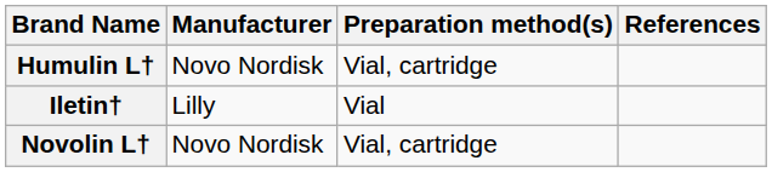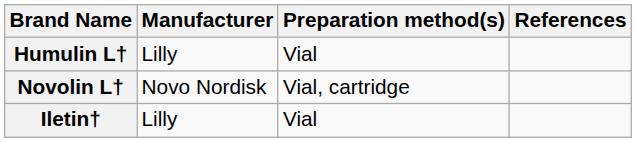Humulin L† | Manufacturer: Novo Nordisk -> Lilly
Humulin L† | Preparation method(s): Vial, cartridge -> Vial
rows swapped: Novolin L† <-> Iletin†
